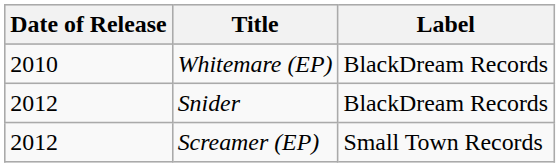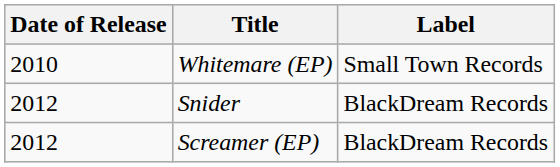Whitemare (EP) | Label: BlackDream Records -> Small Town Records
Screamer (EP) | Label: Small Town Records -> BlackDream Records
